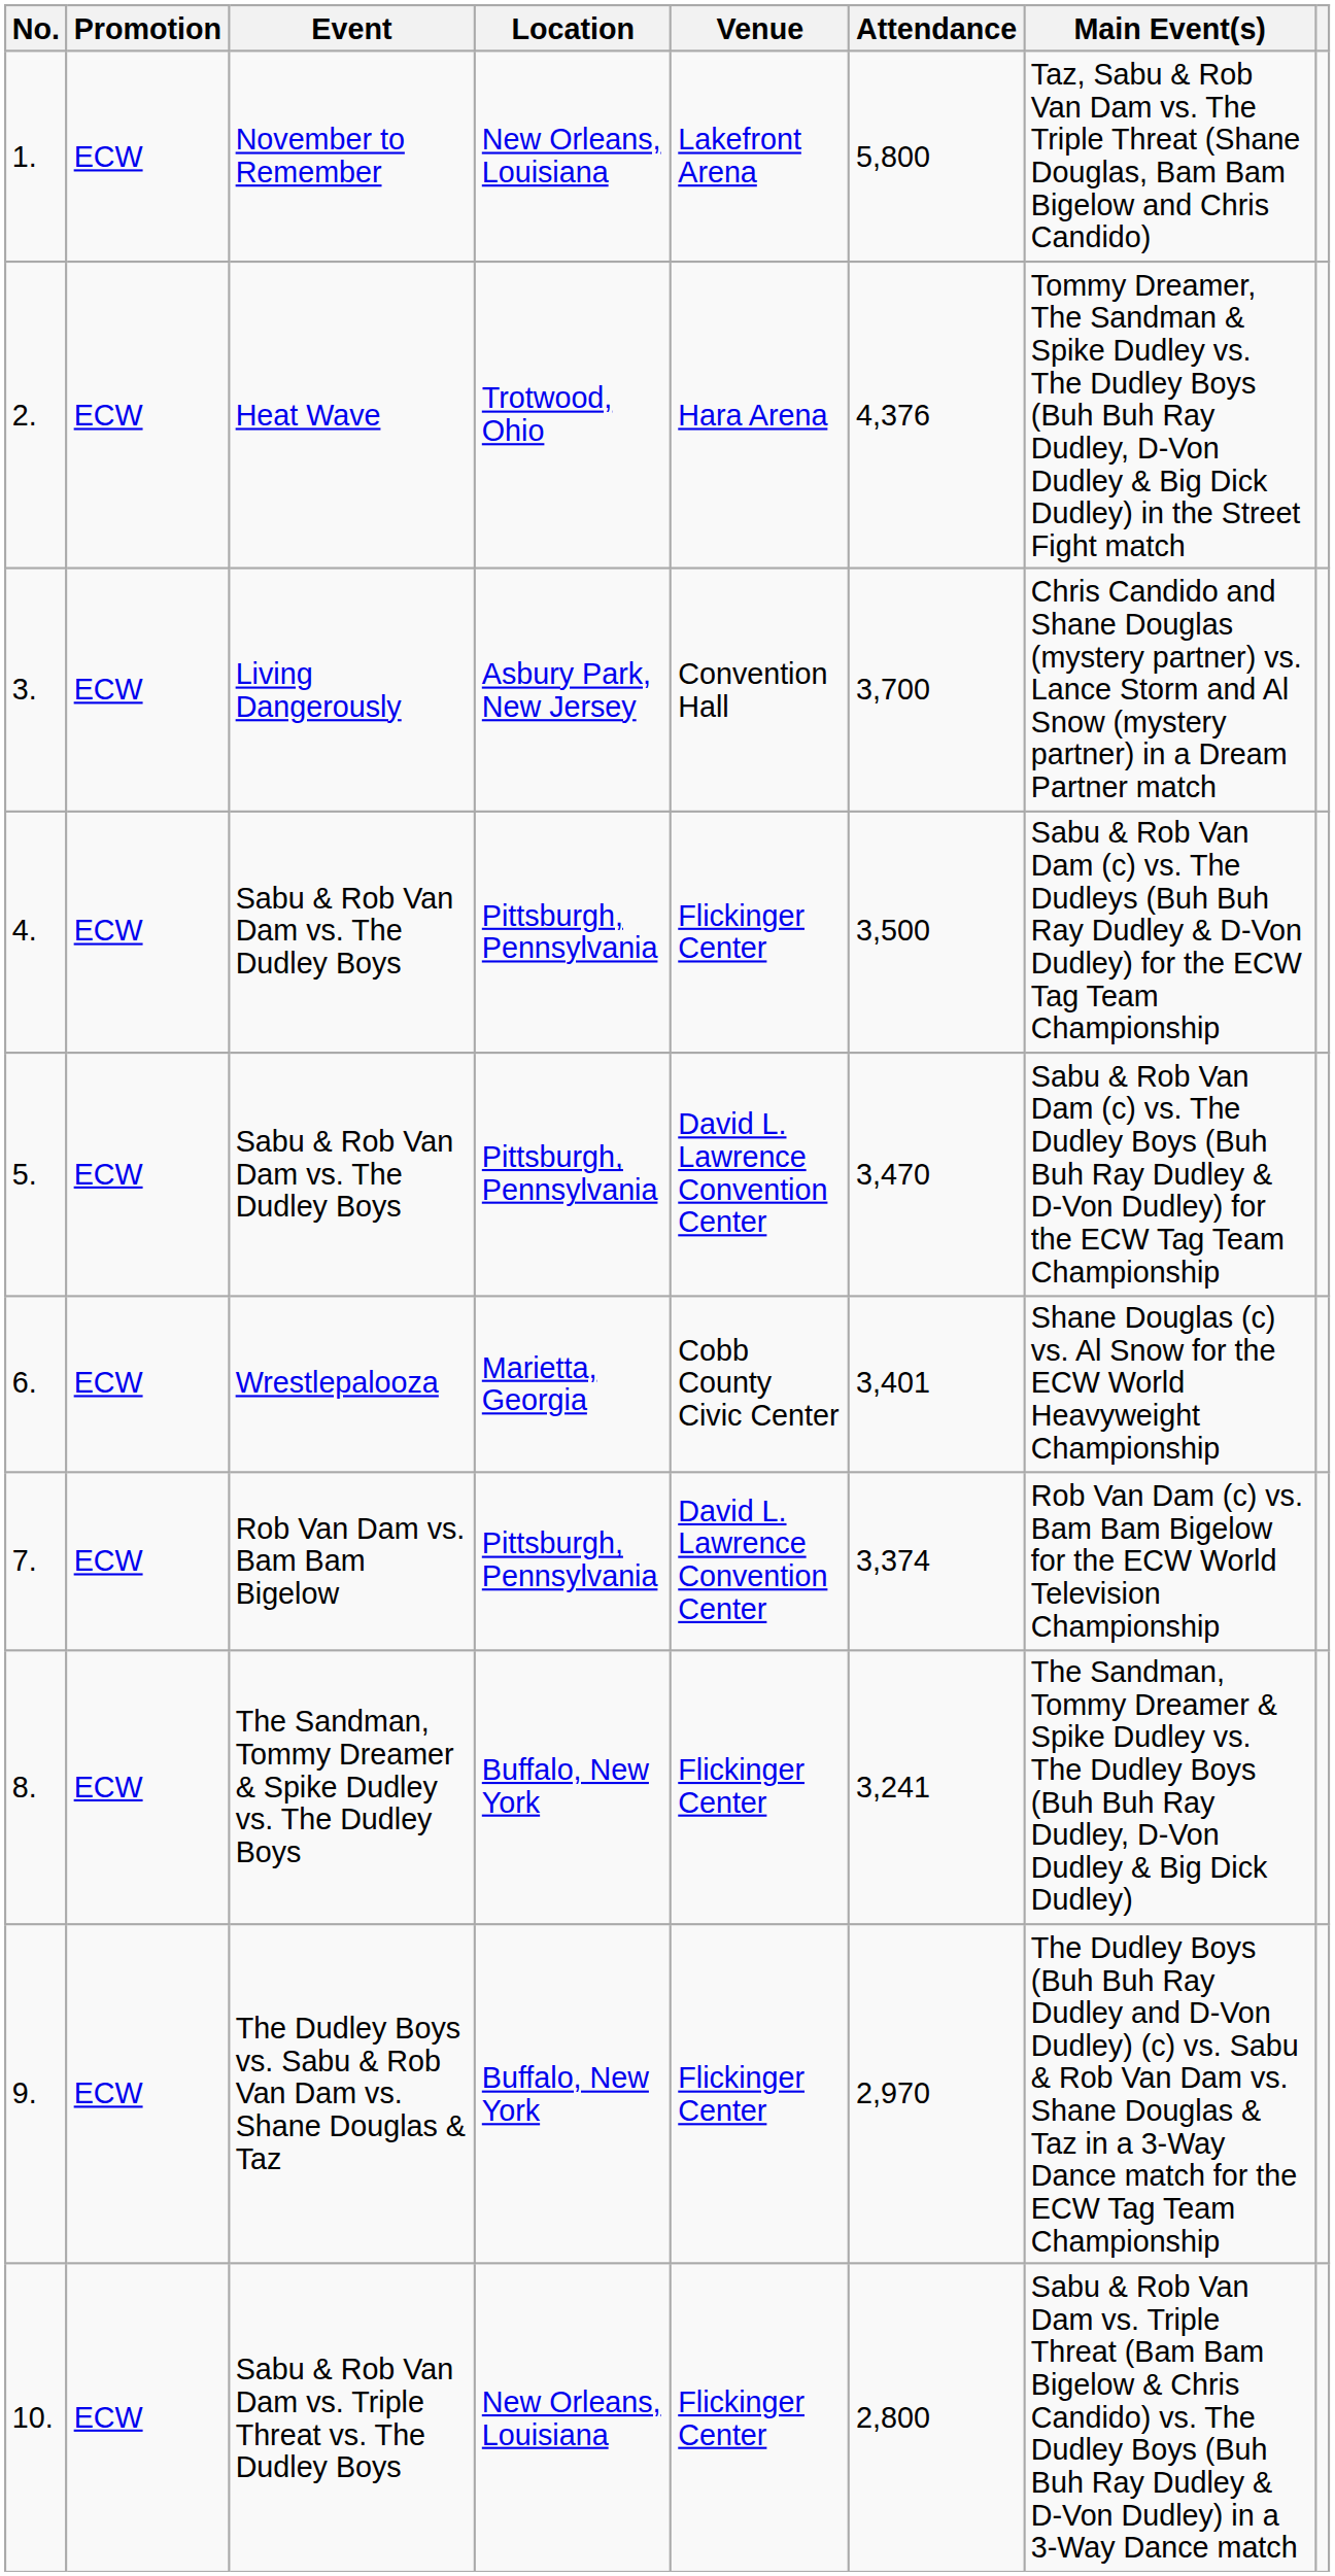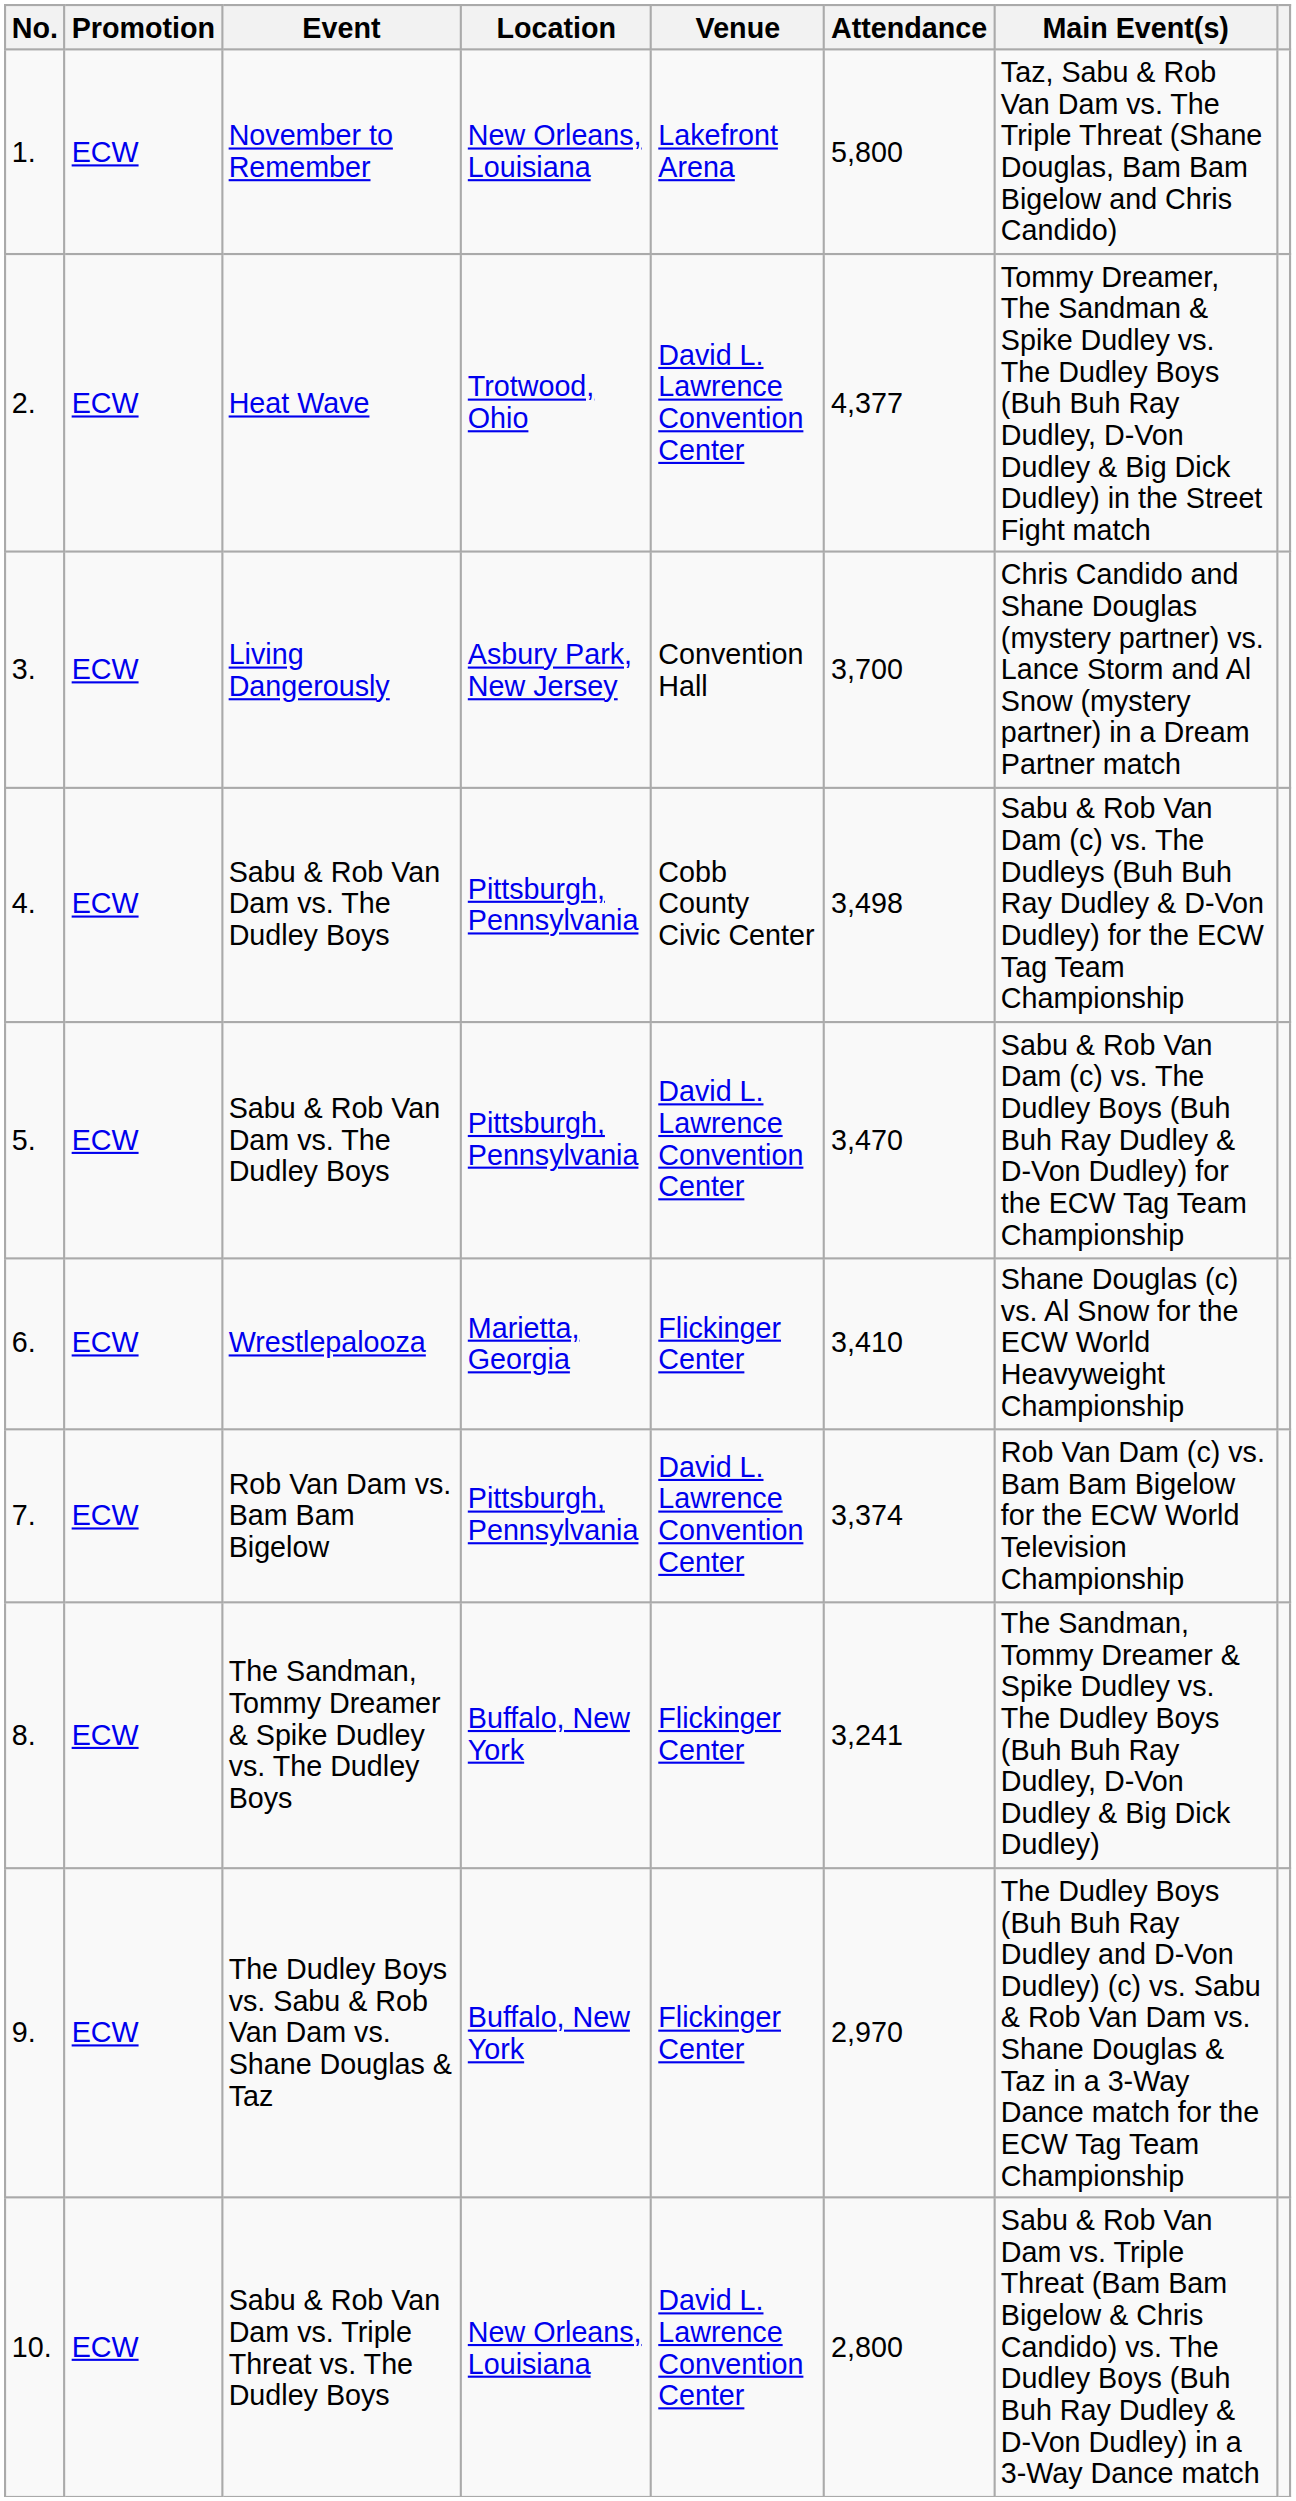Heat Wave | Venue: Hara Arena -> David L. Lawrence Convention Center
Heat Wave | Attendance: 4,376 -> 4,377
4. / Sabu & Rob Van Dam vs. The Dudley Boys | Venue: Flickinger Center -> Cobb County Civic Center
4. / Sabu & Rob Van Dam vs. The Dudley Boys | Attendance: 3,500 -> 3,498
Wrestlepalooza | Venue: Cobb County Civic Center -> Flickinger Center
Wrestlepalooza | Attendance: 3,401 -> 3,410
Sabu & Rob Van Dam vs. Triple Threat vs. The Dudley Boys | Venue: Flickinger Center -> David L. Lawrence Convention Center
